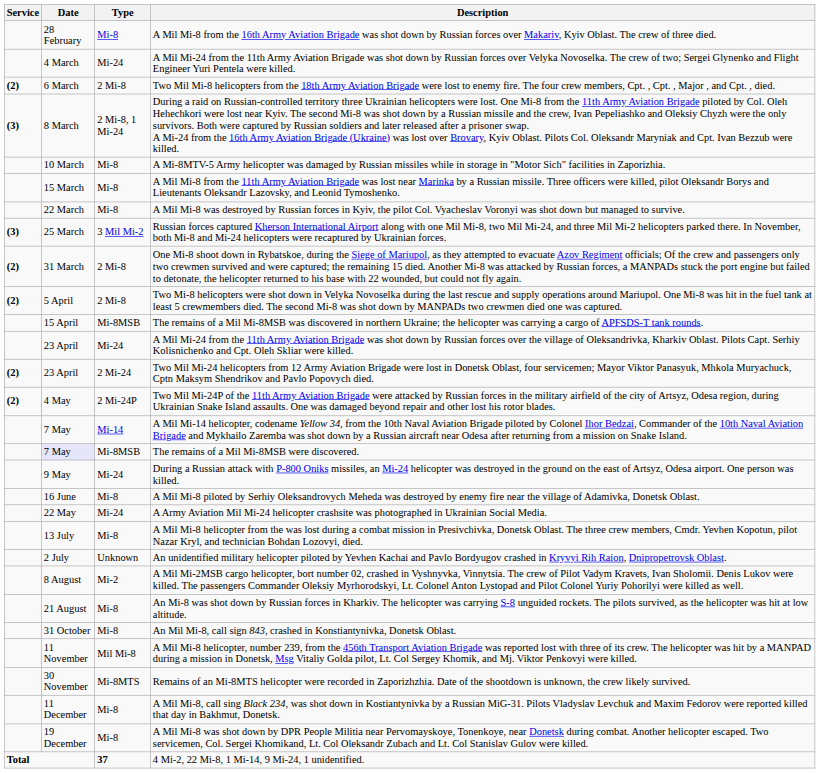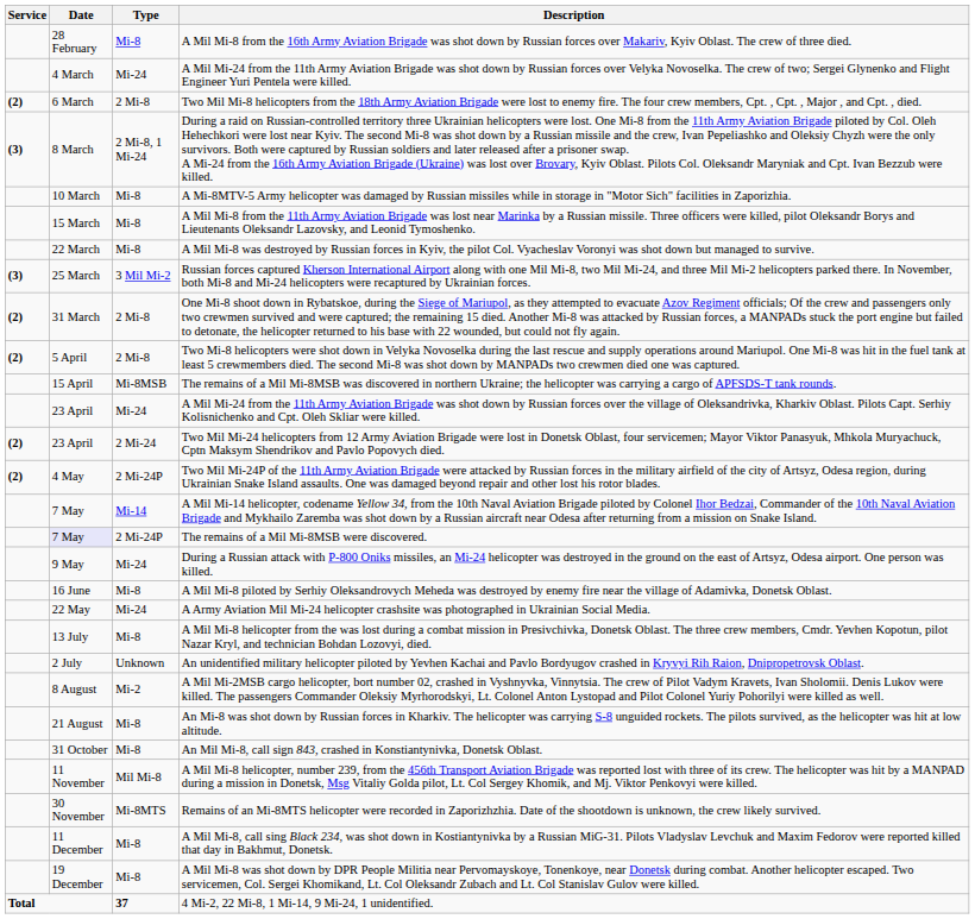The remains of a Mil Mi-8MSB were discovered. | Type: Mi-8MSB -> 2 Mi-24P
